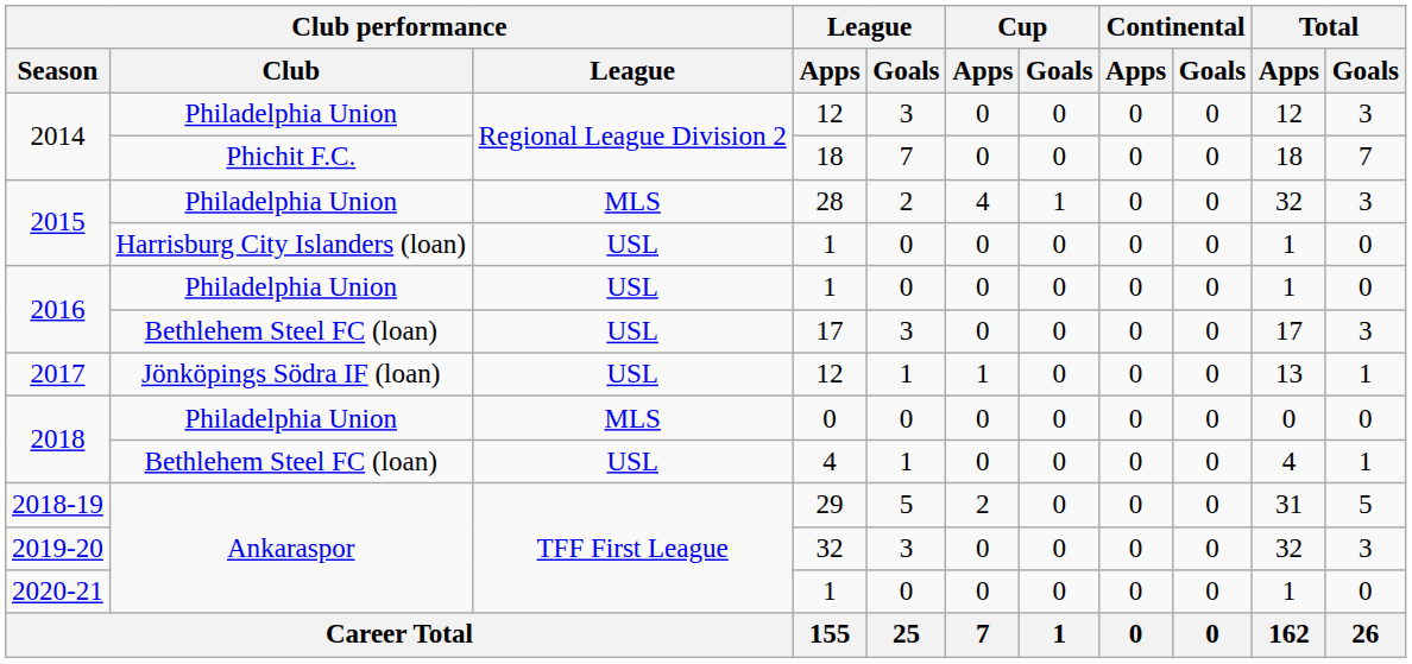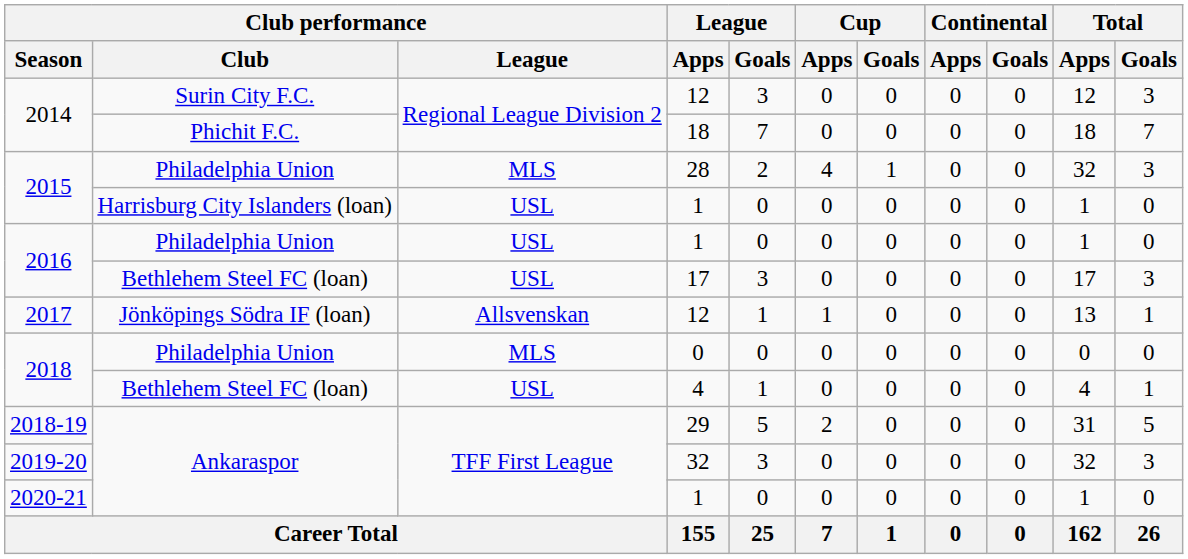2014 / 12 | Club performance / Club: Philadelphia Union -> Surin City F.C.
2017 / 12 | Club performance / League: USL -> Allsvenskan
